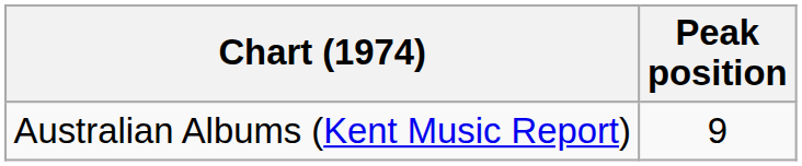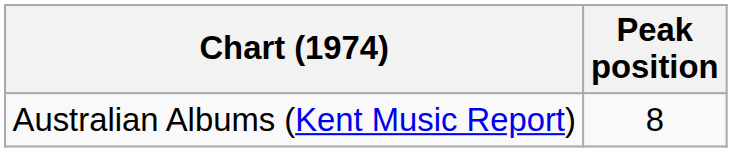Australian Albums (Kent Music Report) | Peak position: 9 -> 8
